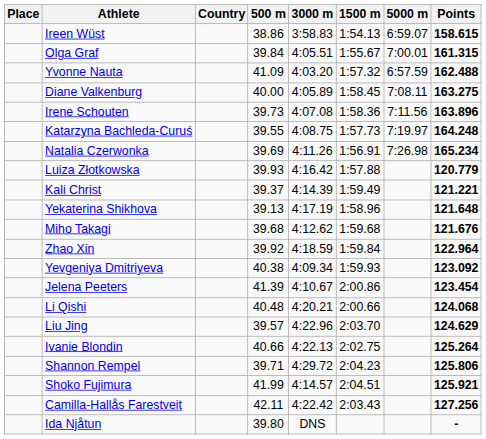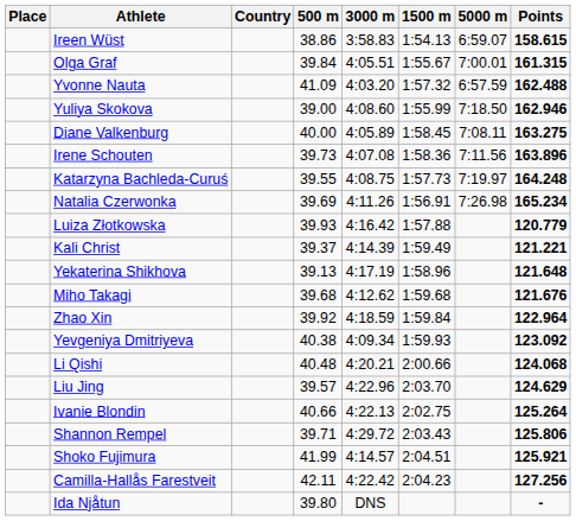+ row: Yuliya Skokova | 39.00 | 4:08.60 | 1:55.99 | 7:18.50 | 162.946
- row: Jelena Peeters | 41.39 | 4:10.67 | 2:00.86 | 123.454
Shannon Rempel | 1500 m: 2:04.23 -> 2:03.43
Camilla-Hallås Farestveit | 1500 m: 2:03.43 -> 2:04.23
